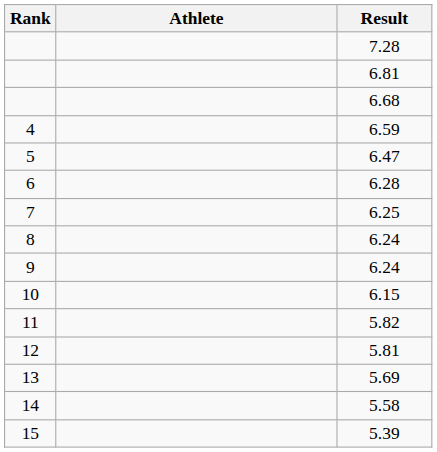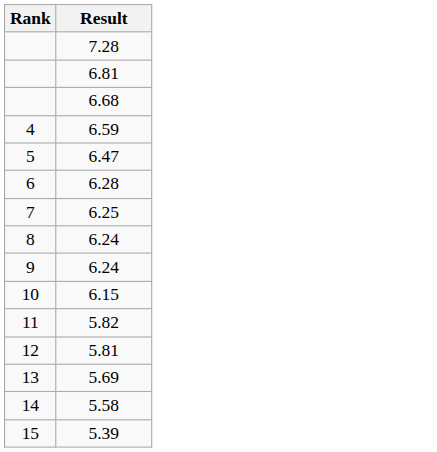- column: Athlete
